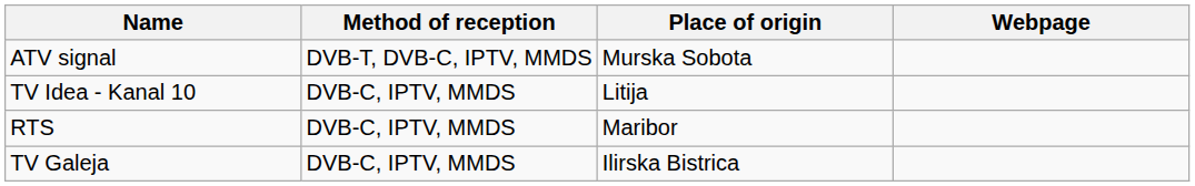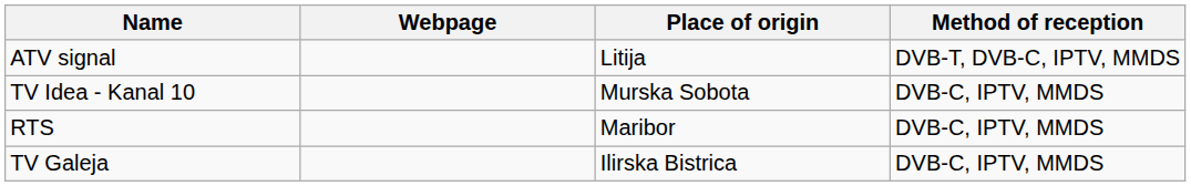columns swapped: Method of reception <-> Webpage
ATV signal | Place of origin: Murska Sobota -> Litija
TV Idea - Kanal 10 | Place of origin: Litija -> Murska Sobota
